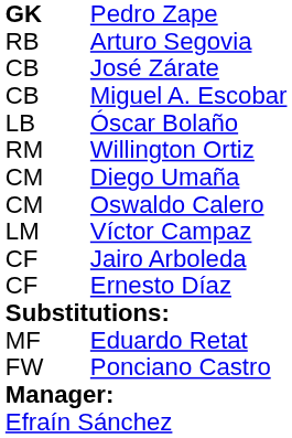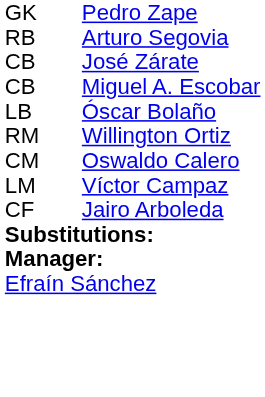Pedro Zape | column 1: bold -> normal
- row: CM | Diego Umaña
- row: CF | Ernesto Díaz
- row: MF | Eduardo Retat
- row: FW | Ponciano Castro
